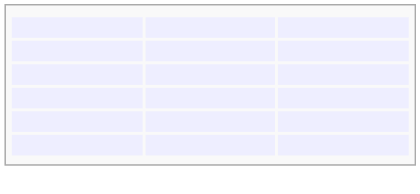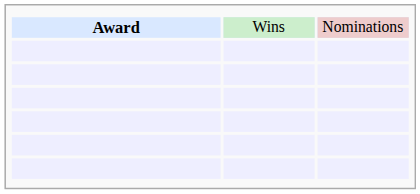+ row: Award | Wins | Nominations
